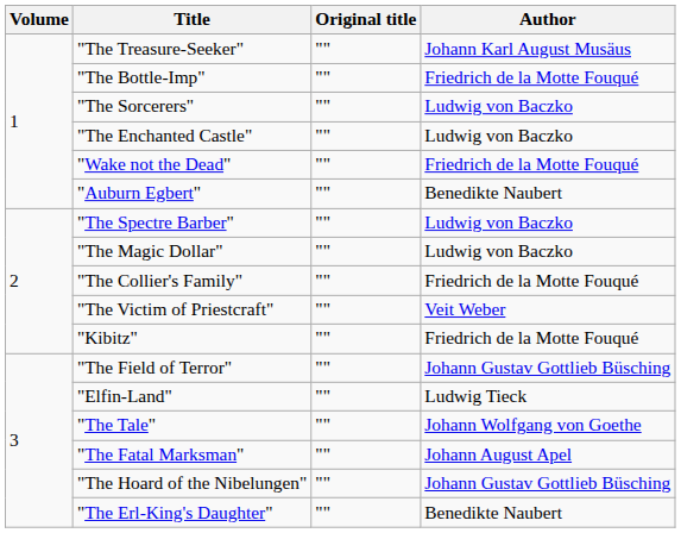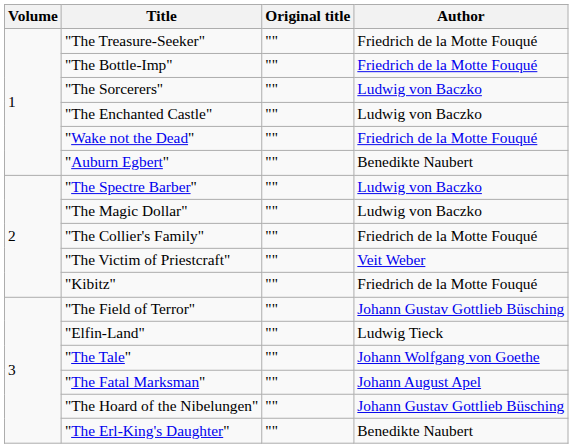"The Treasure-Seeker" | Author: Johann Karl August Musäus -> Friedrich de la Motte Fouqué
